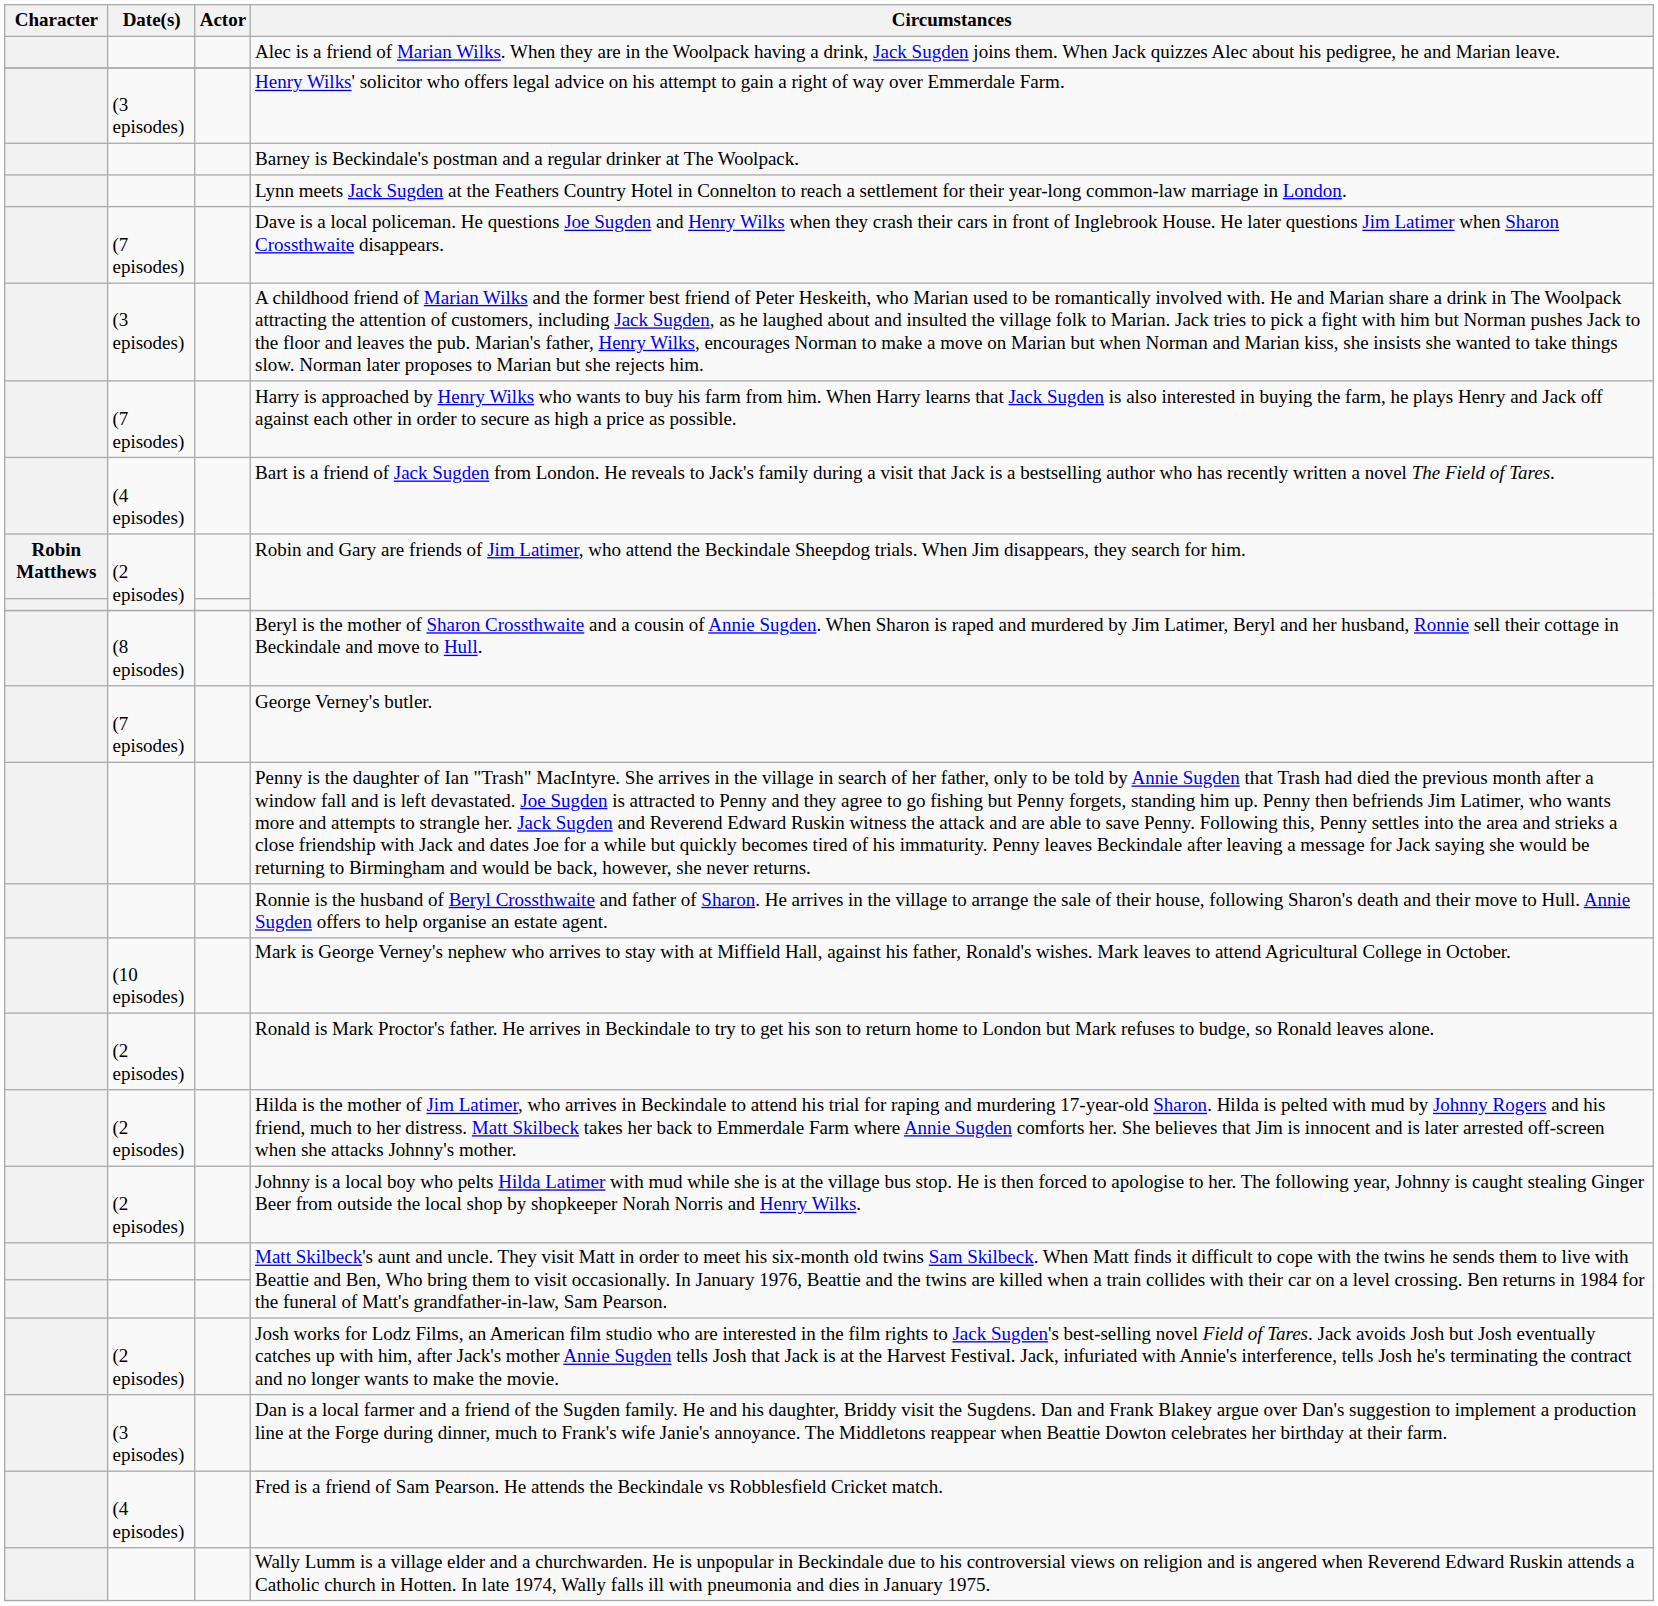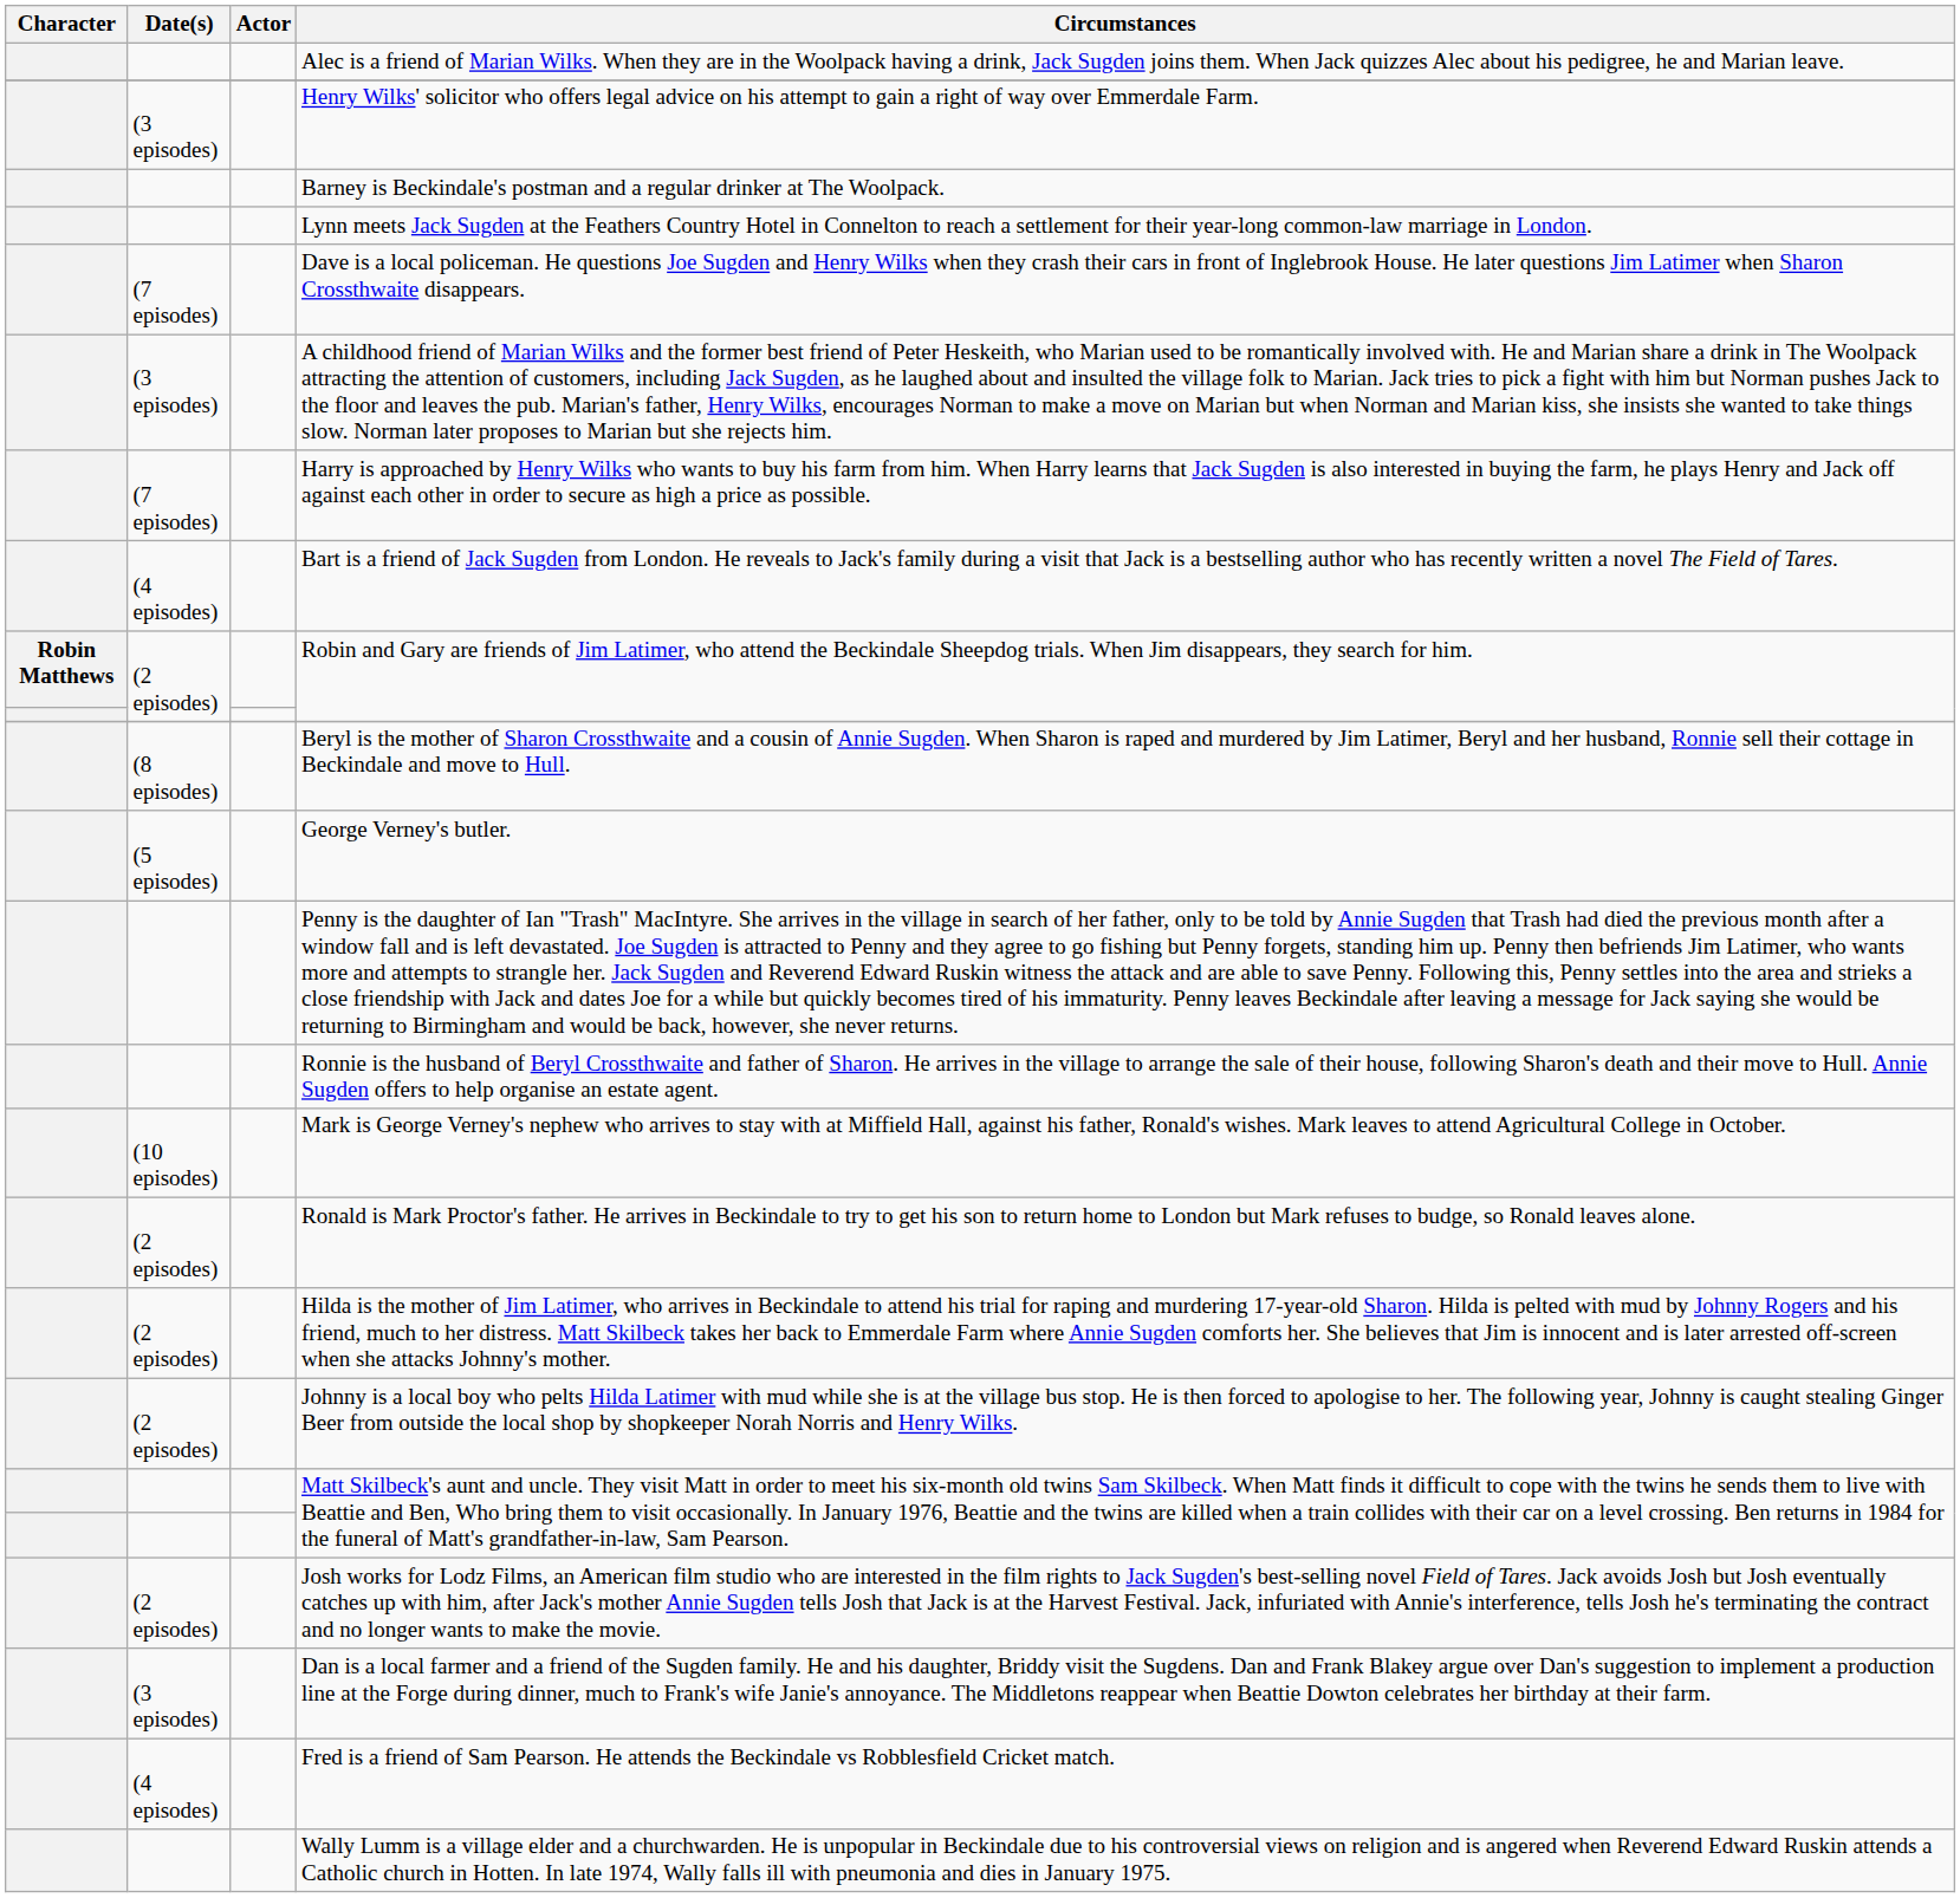George Verney's butler. | Date(s): (7 episodes) -> (5 episodes)
